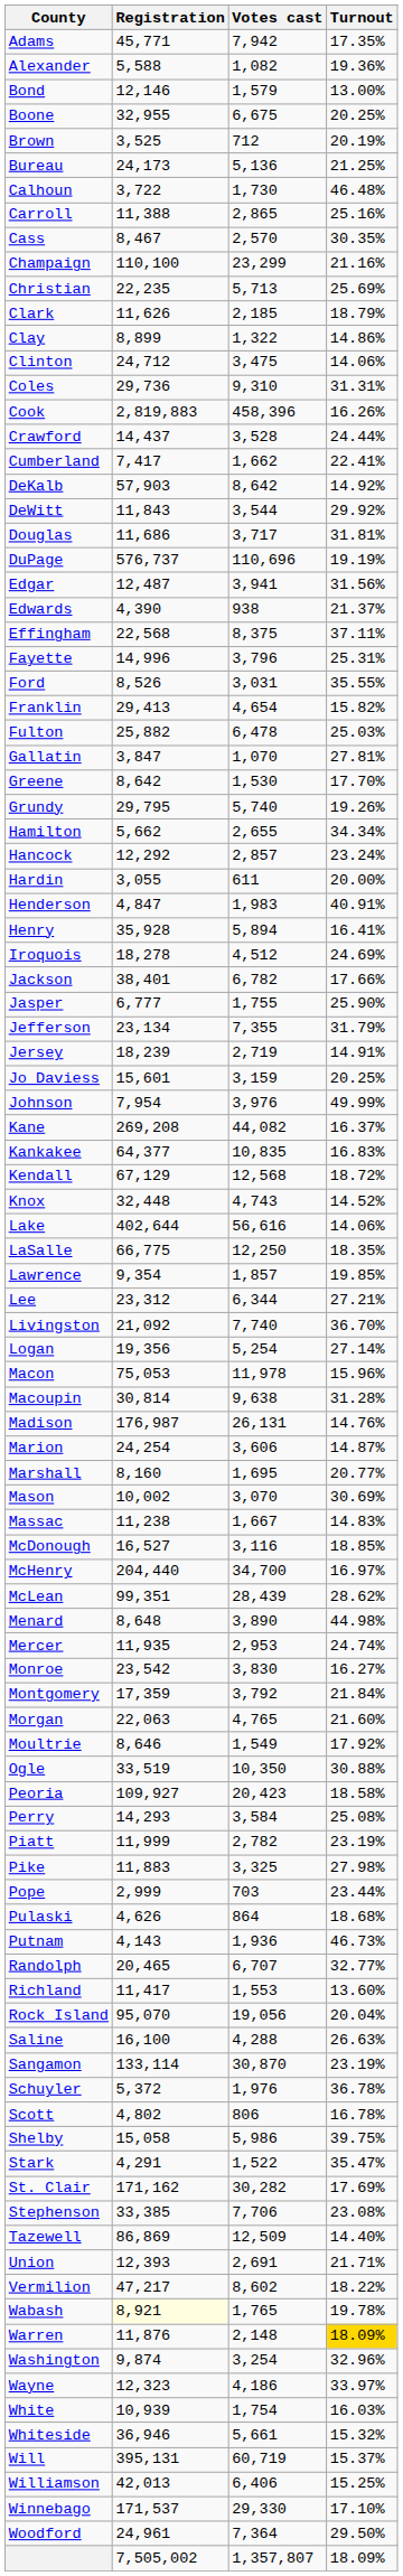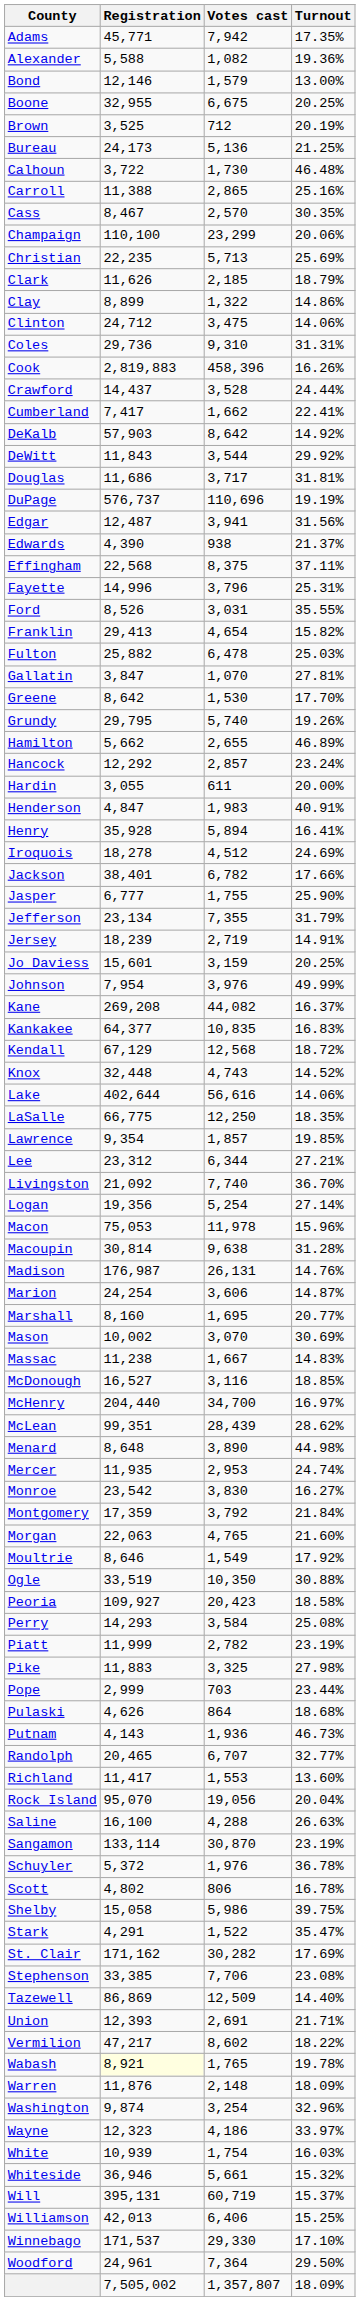Champaign | Turnout: 21.16% -> 20.06%
Hamilton | Turnout: 34.34% -> 46.89%
Warren | Turnout: gold background -> no background
